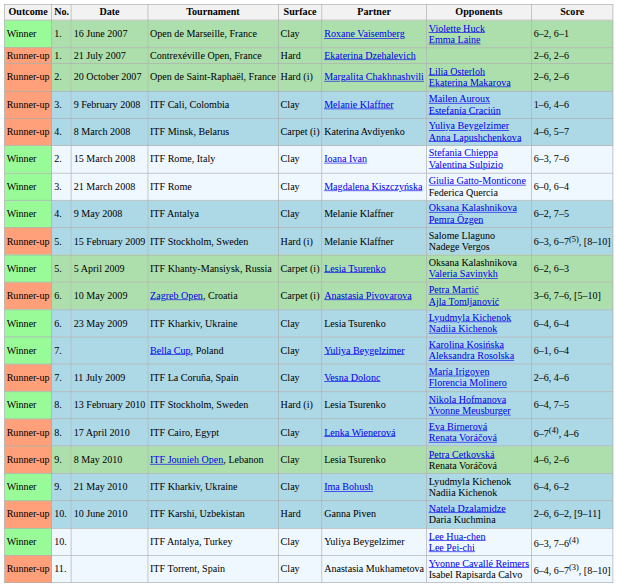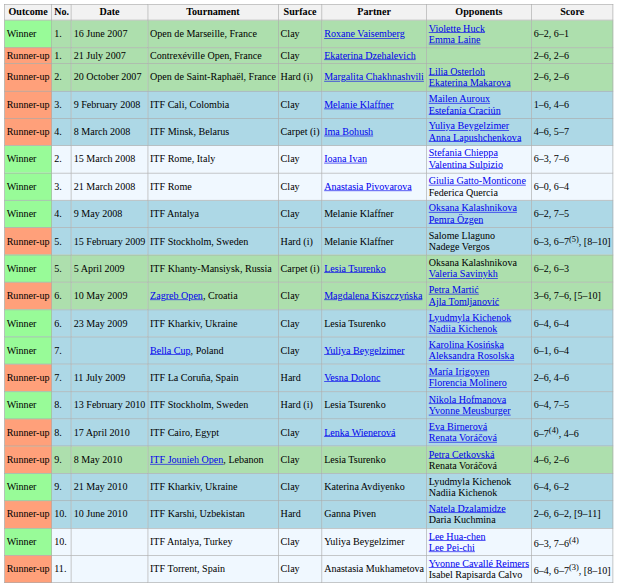21 July 2007 | Surface: Hard -> Clay
8 March 2008 | Partner: Katerina Avdiyenko -> Ima Bohush
21 March 2008 | Partner: Magdalena Kiszczyńska -> Anastasia Pivovarova
10 May 2009 | Surface: Carpet (i) -> Clay
10 May 2009 | Partner: Anastasia Pivovarova -> Magdalena Kiszczyńska
11 July 2009 | Surface: Clay -> Hard
21 May 2010 | Partner: Ima Bohush -> Katerina Avdiyenko
